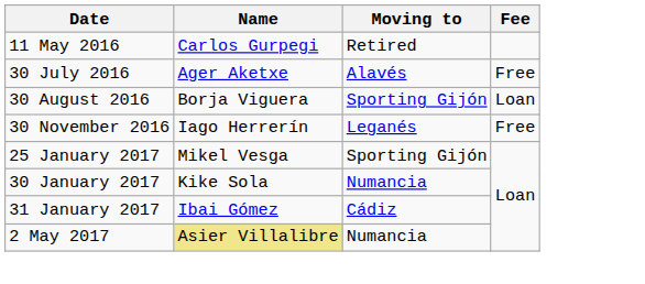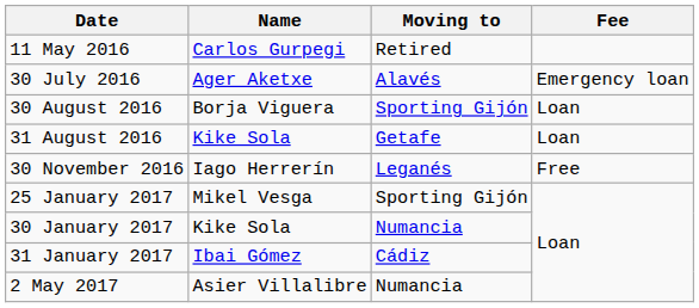30 July 2016 | Fee: Free -> Emergency loan
+ row: 31 August 2016 | Kike Sola | Getafe | Loan
2 May 2017 | Name: khaki background -> no background
